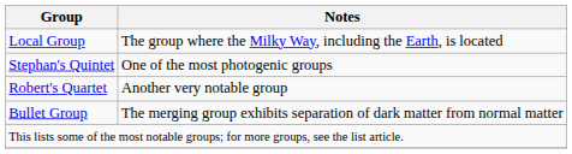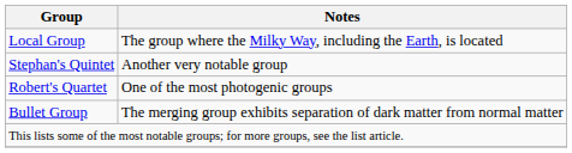Stephan's Quintet | Notes: One of the most photogenic groups -> Another very notable group
Robert's Quartet | Notes: Another very notable group -> One of the most photogenic groups
